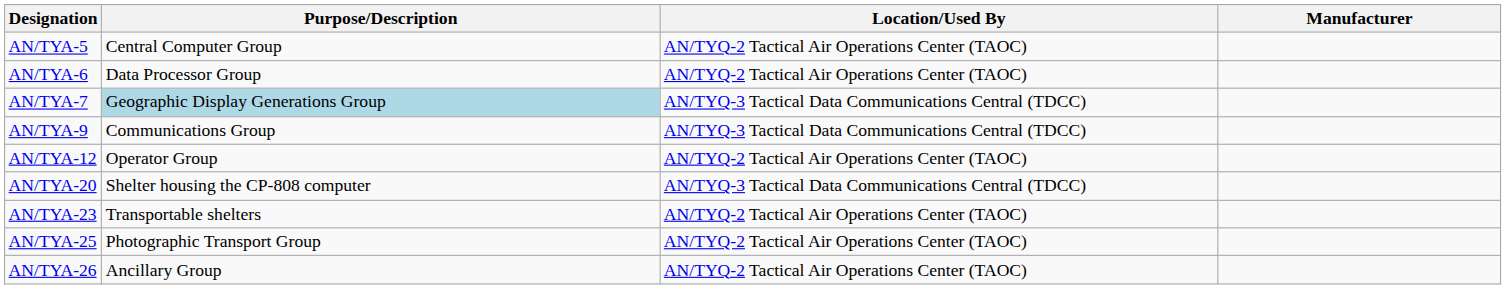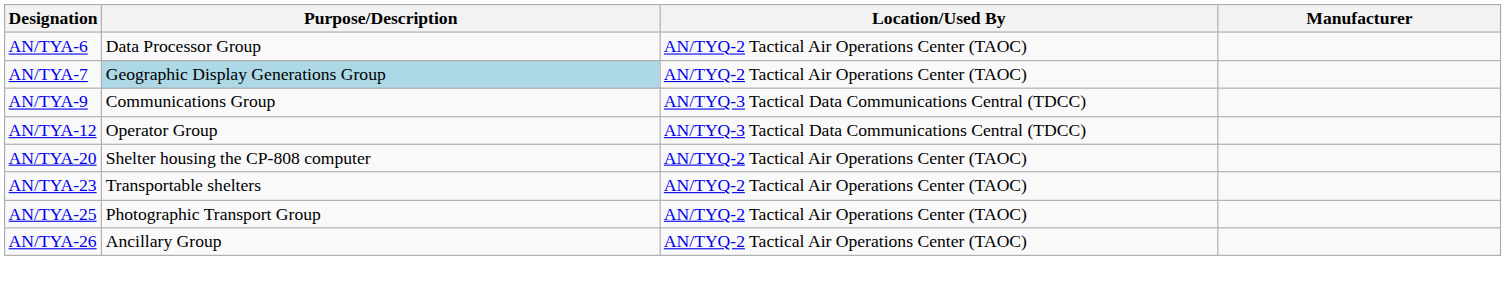- row: AN/TYA-5 | Central Computer Group | AN/TYQ-2 Tactical Air Operations Center (TAOC)
AN/TYA-7 | Location/Used By: AN/TYQ-3 Tactical Data Communications Central (TDCC) -> AN/TYQ-2 Tactical Air Operations Center (TAOC)
AN/TYA-12 | Location/Used By: AN/TYQ-2 Tactical Air Operations Center (TAOC) -> AN/TYQ-3 Tactical Data Communications Central (TDCC)
AN/TYA-20 | Location/Used By: AN/TYQ-3 Tactical Data Communications Central (TDCC) -> AN/TYQ-2 Tactical Air Operations Center (TAOC)
